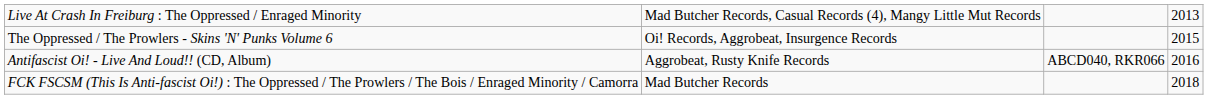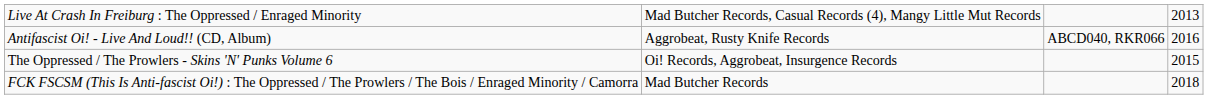rows swapped: The Oppressed / The Prowlers - Skins 'N' Punks Volume 6 <-> Antifascist Oi! - Live And Loud!! (CD, Album)
